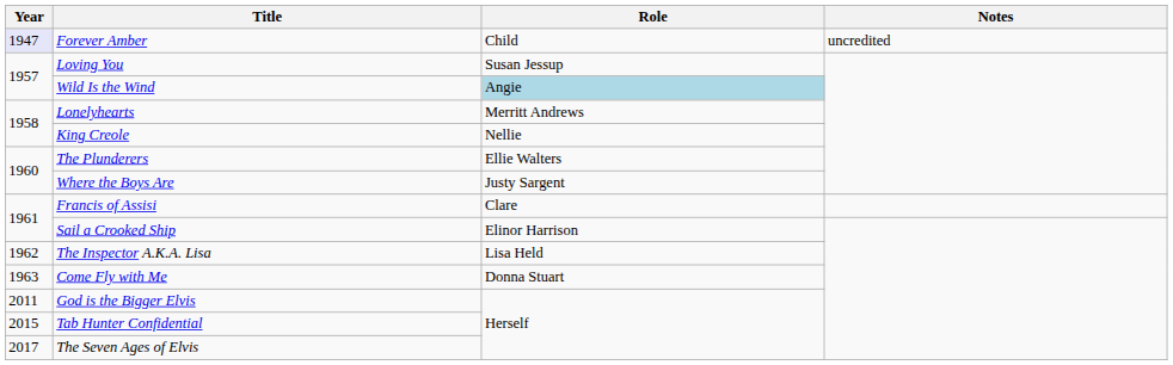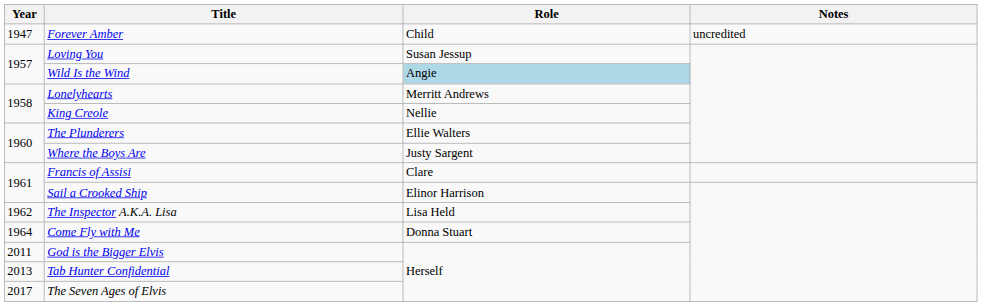Forever Amber | Year: lavender background -> no background
Come Fly with Me | Year: 1963 -> 1964
Tab Hunter Confidential | Year: 2015 -> 2013
